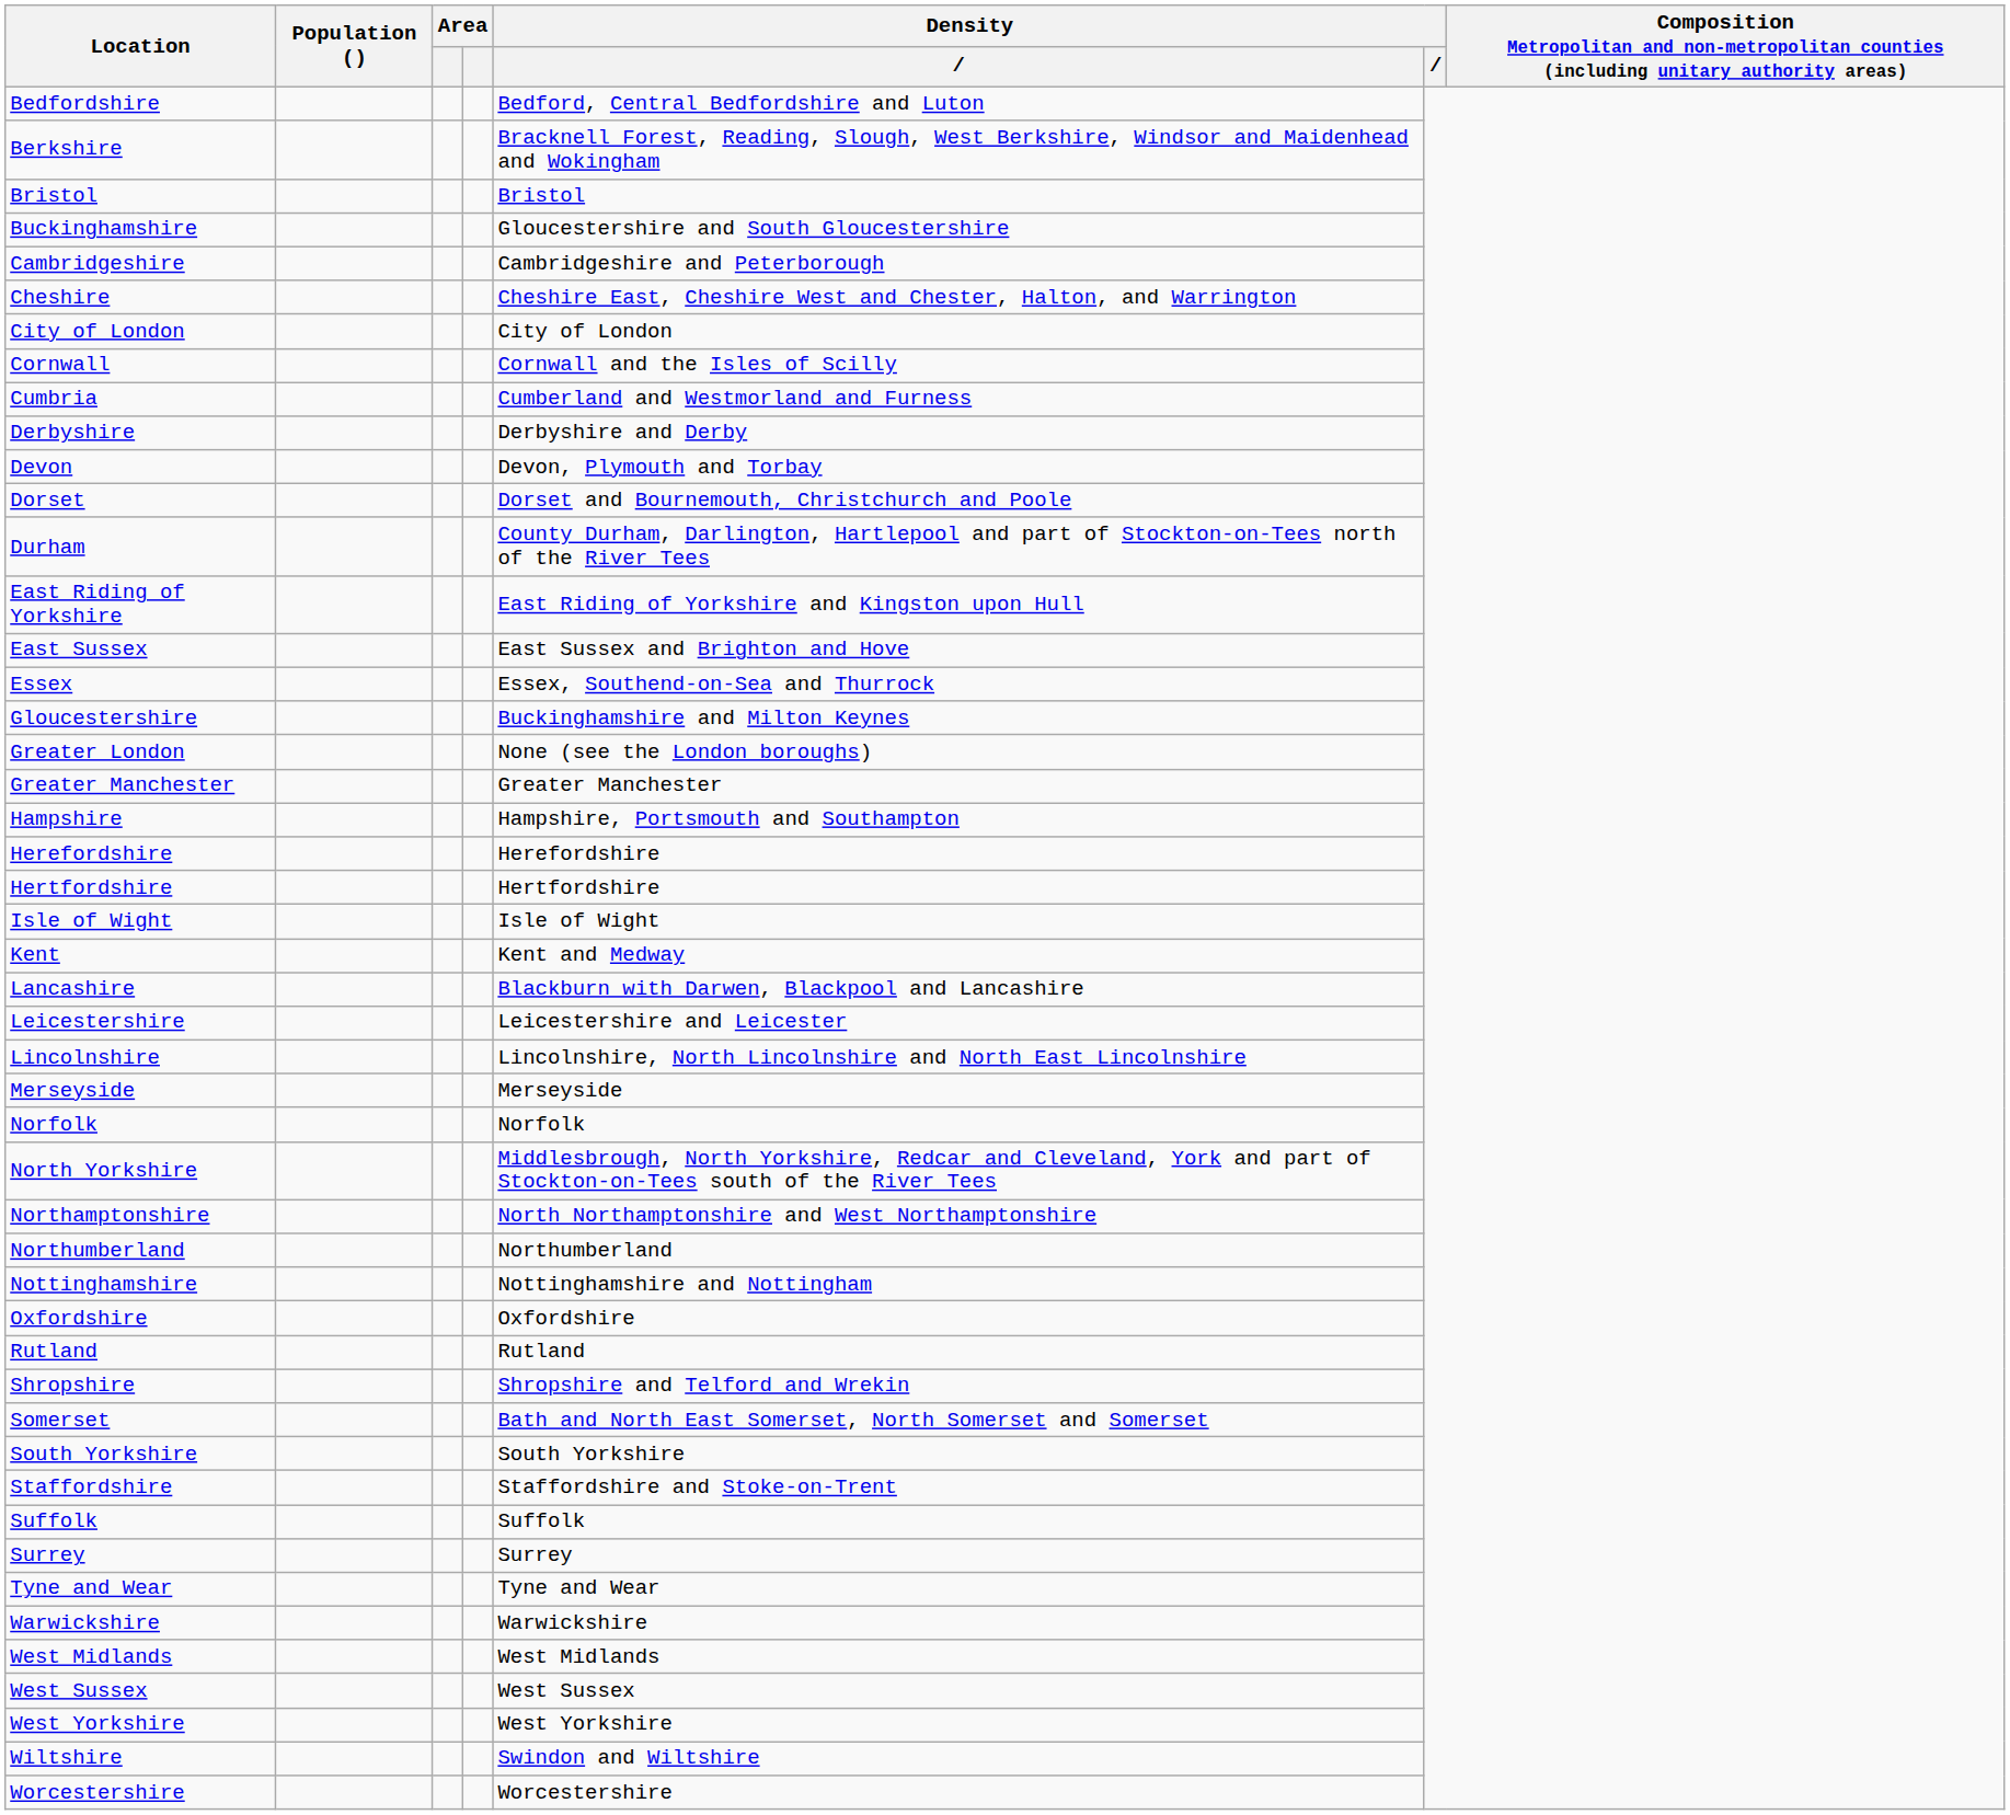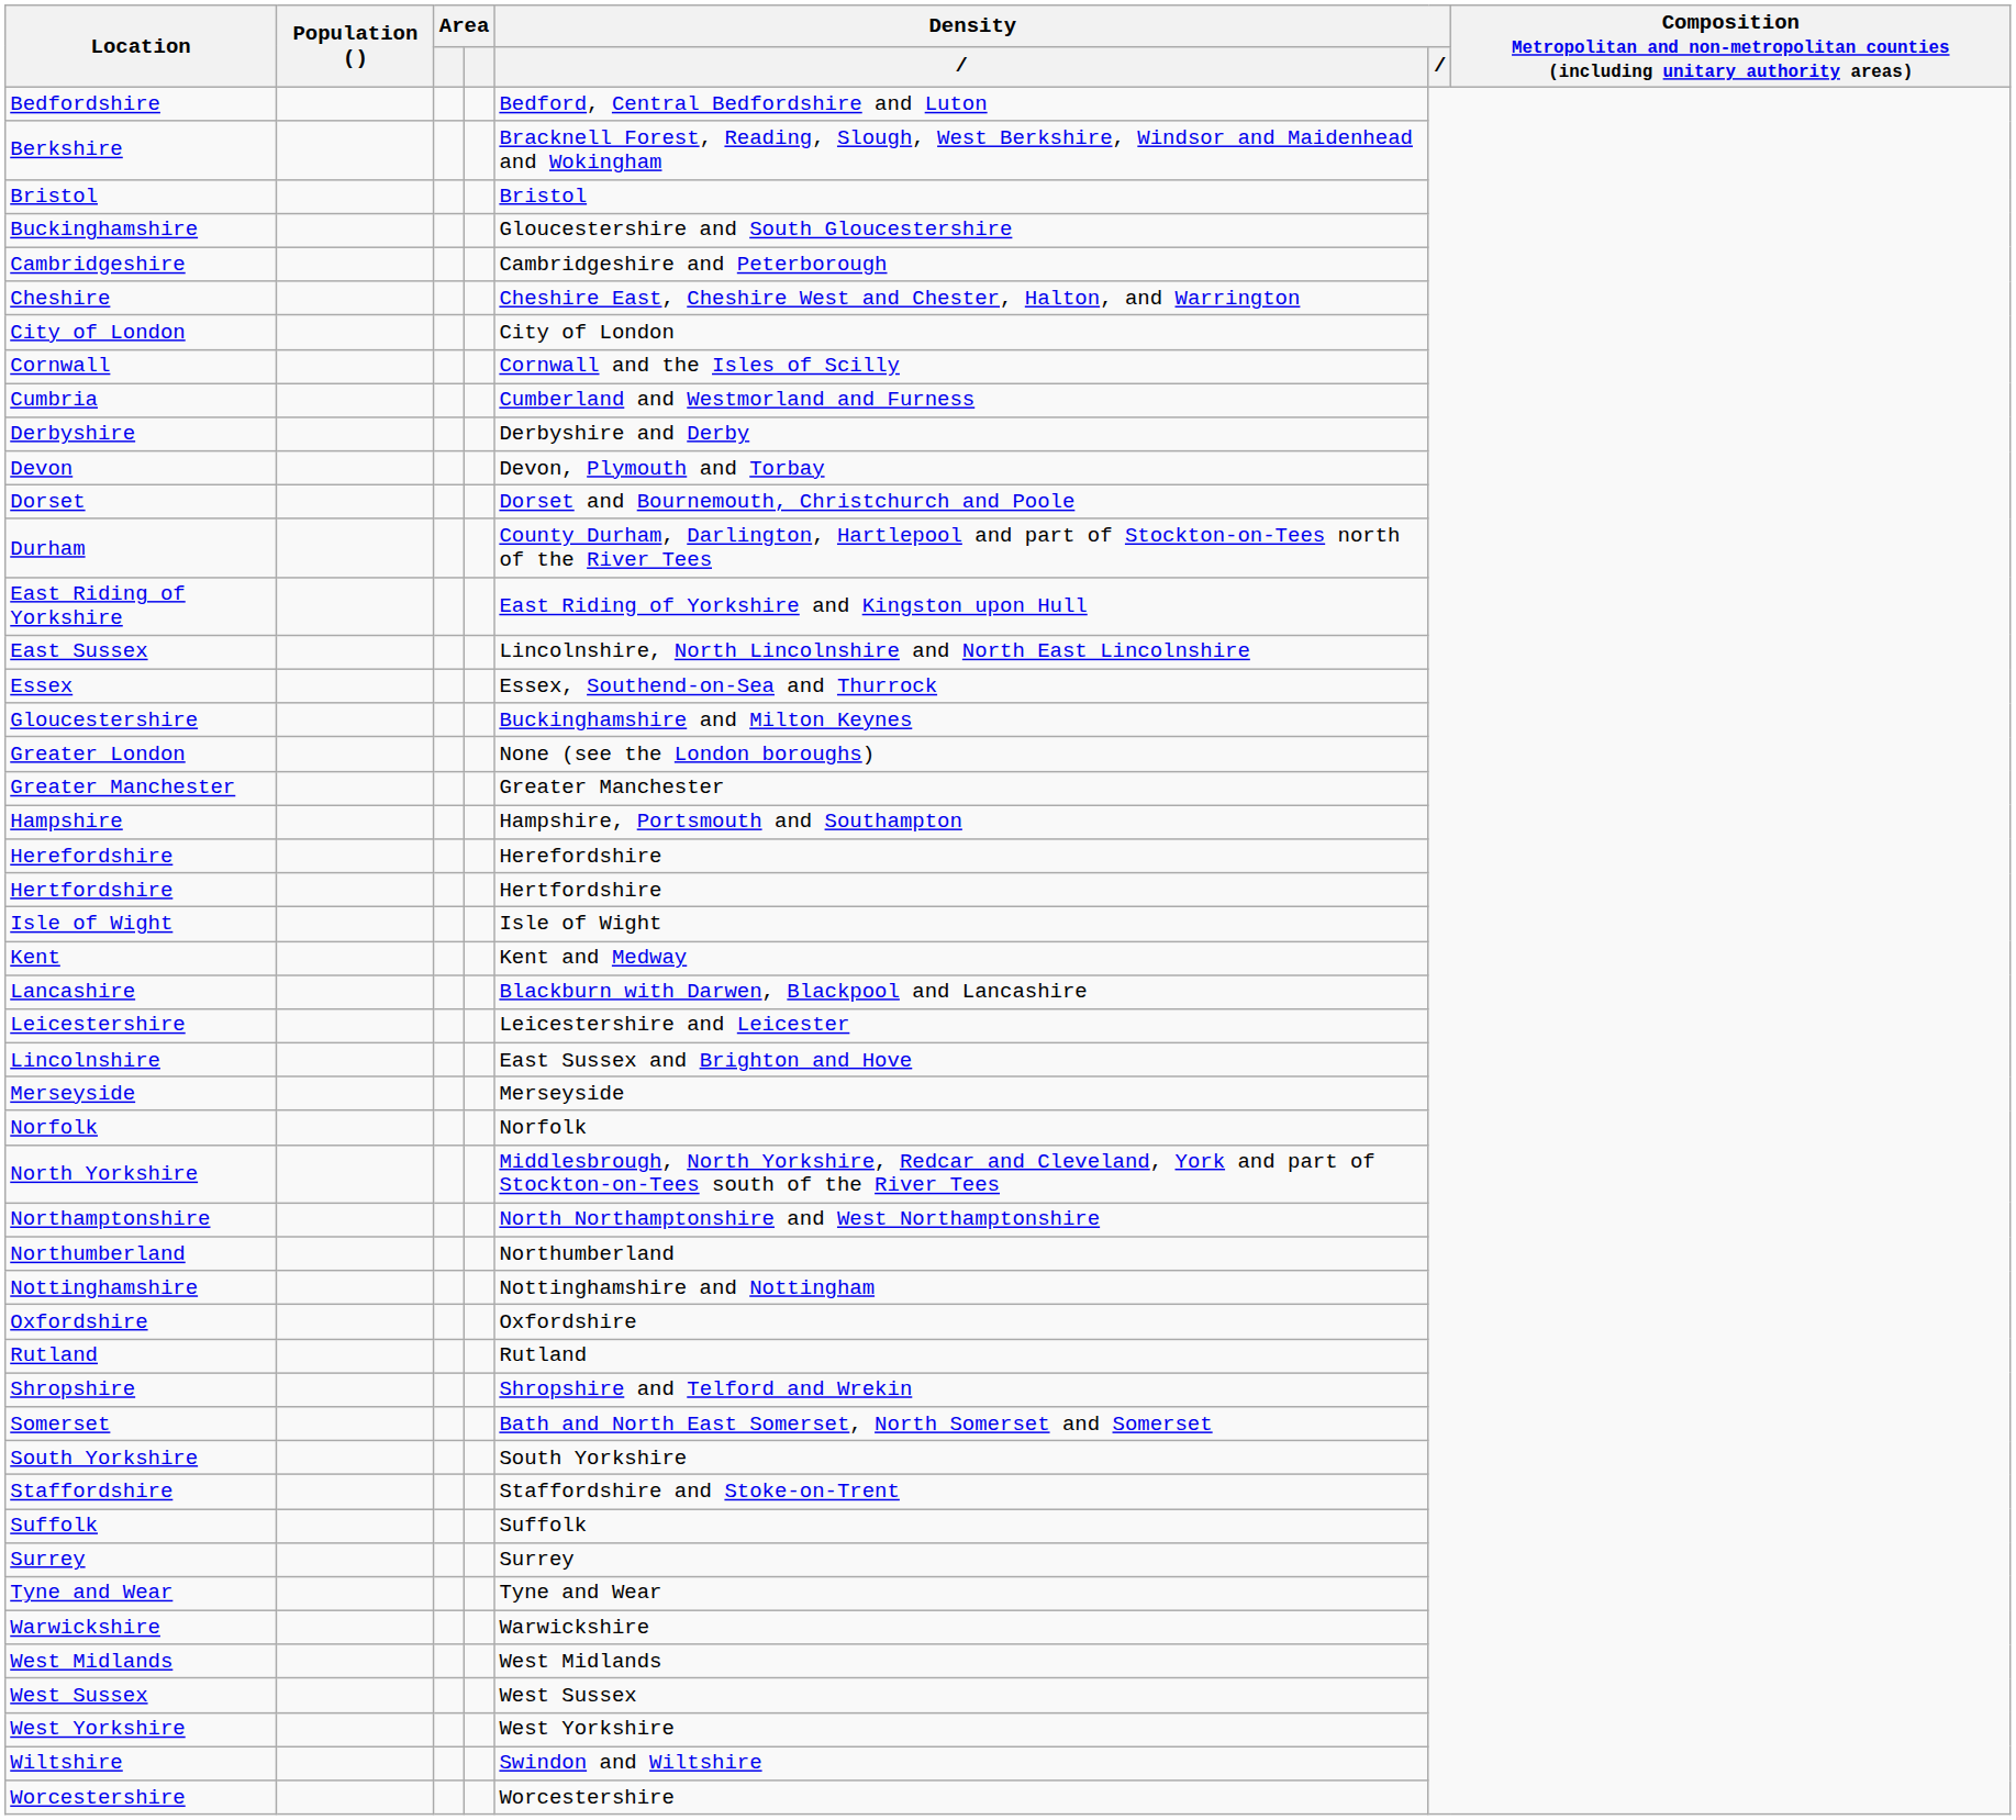East Sussex | column 5: East Sussex and Brighton and Hove -> Lincolnshire, North Lincolnshire and North East Lincolnshire
Lincolnshire | column 5: Lincolnshire, North Lincolnshire and North East Lincolnshire -> East Sussex and Brighton and Hove
